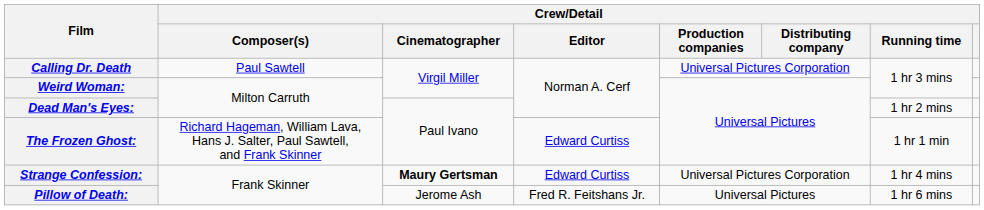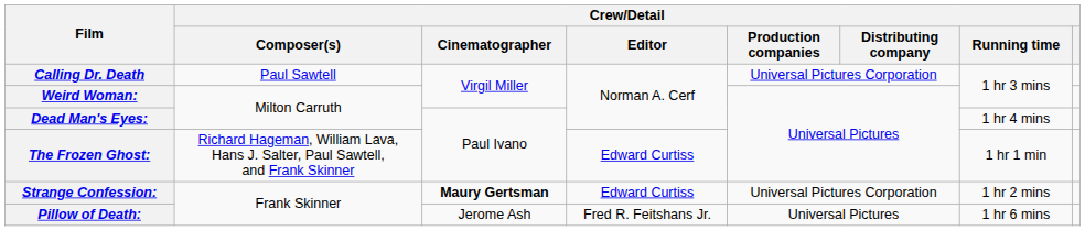Dead Man's Eyes: | Crew/Detail / Running time: 1 hr 2 mins -> 1 hr 4 mins
Strange Confession: | Crew/Detail / Running time: 1 hr 4 mins -> 1 hr 2 mins
